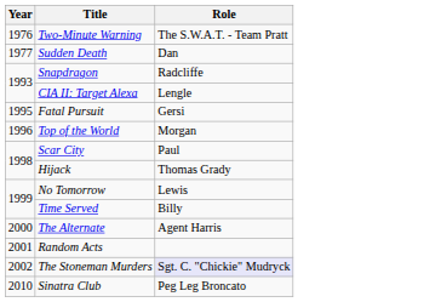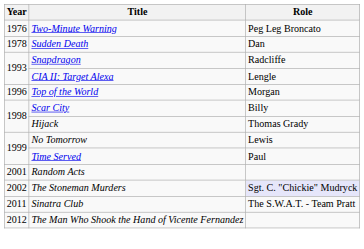Two-Minute Warning | Role: The S.W.A.T. - Team Pratt -> Peg Leg Broncato
Sudden Death | Year: 1977 -> 1978
- row: 1995 | Fatal Pursuit | Gersi
Scar City | Role: Paul -> Billy
Time Served | Role: Billy -> Paul
- row: 2000 | The Alternate | Agent Harris
Sinatra Club | Year: 2010 -> 2011
Sinatra Club | Role: Peg Leg Broncato -> The S.W.A.T. - Team Pratt
+ row: 2012 | The Man Who Shook the Hand of Vicente Fernandez
